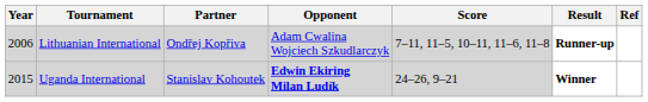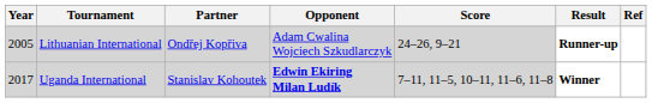Lithuanian International | Year: 2006 -> 2005
Lithuanian International | Score: 7–11, 11–5, 10–11, 11–6, 11–8 -> 24–26, 9–21
Uganda International | Year: 2015 -> 2017
Uganda International | Score: 24–26, 9–21 -> 7–11, 11–5, 10–11, 11–6, 11–8
